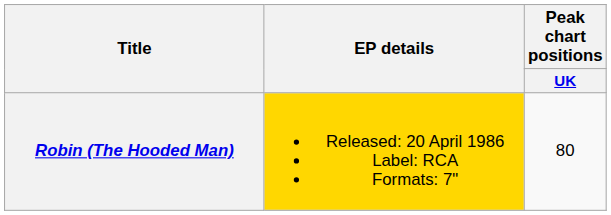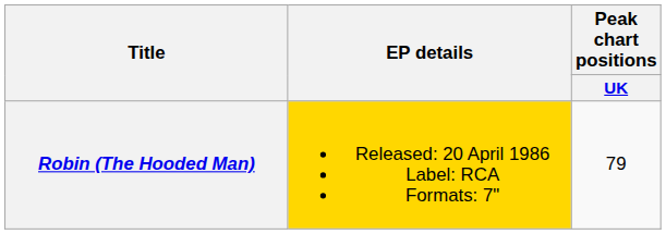Robin (The Hooded Man) | Peak chart positions / UK: 80 -> 79
